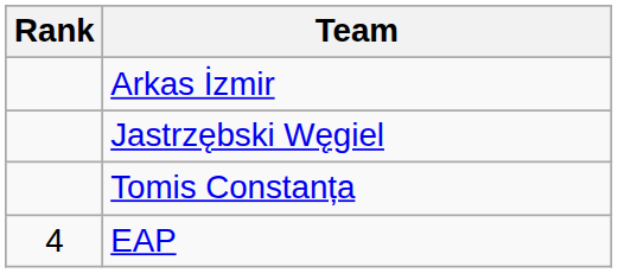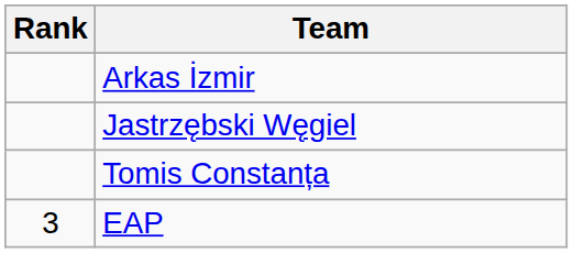EAP | Rank: 4 -> 3
